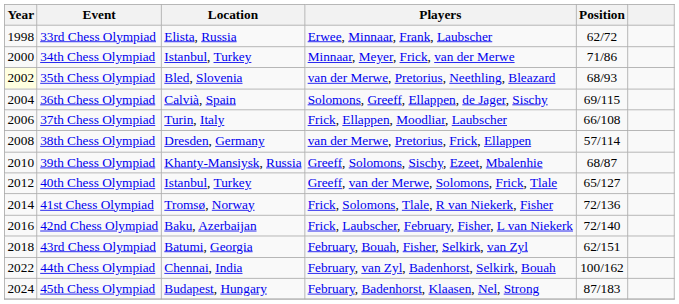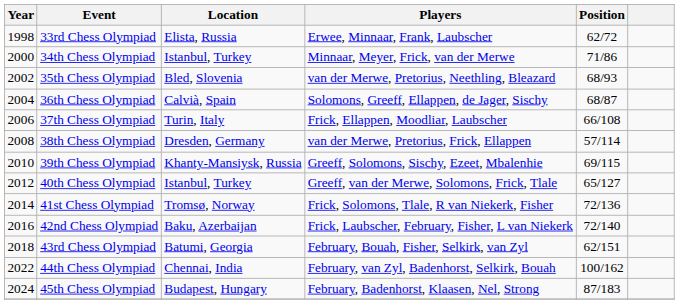35th Chess Olympiad | Year: lightyellow background -> no background
36th Chess Olympiad | Position: 69/115 -> 68/87
39th Chess Olympiad | Position: 68/87 -> 69/115
